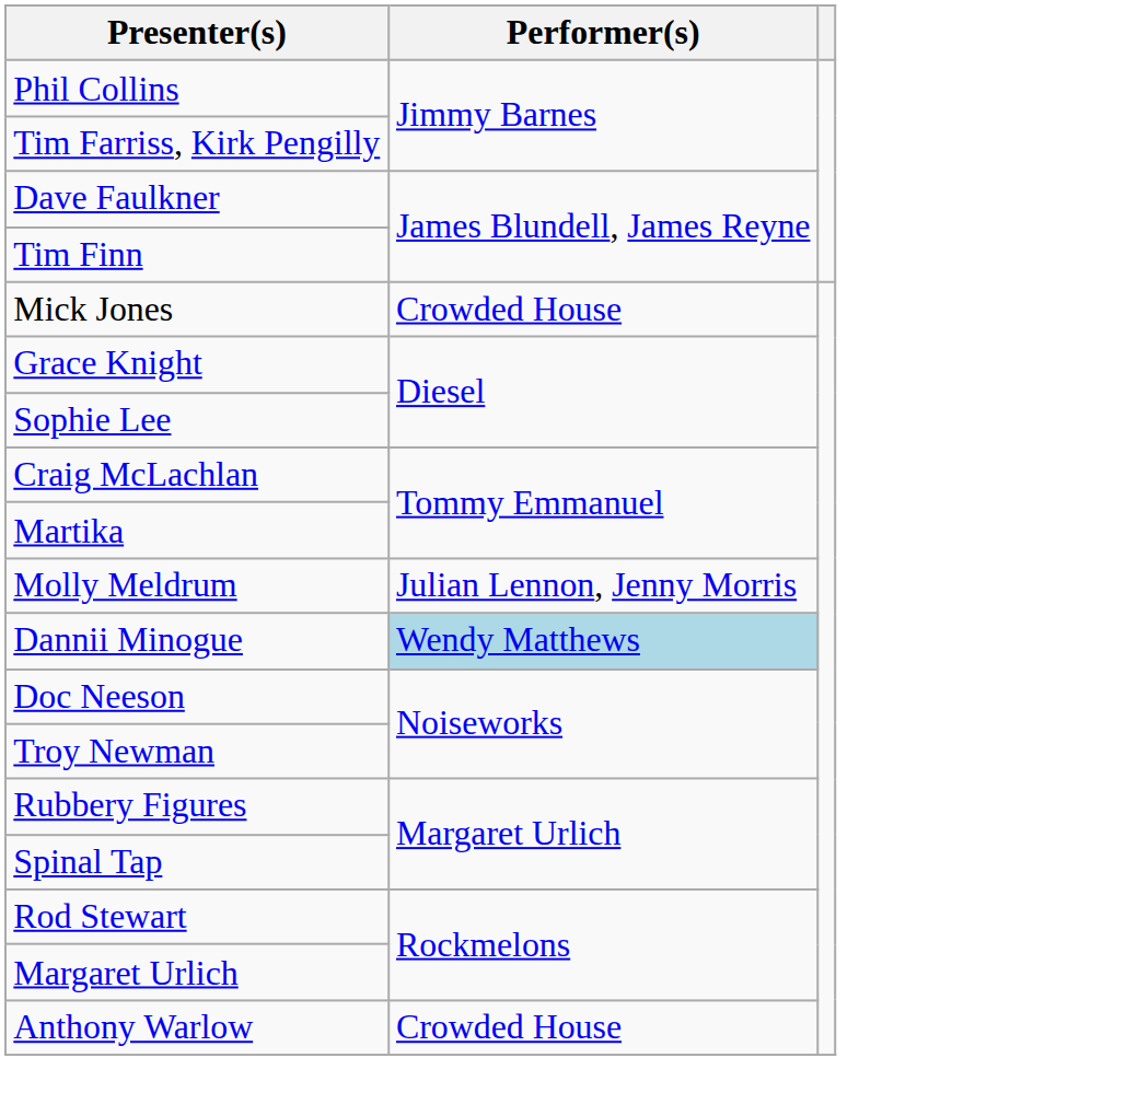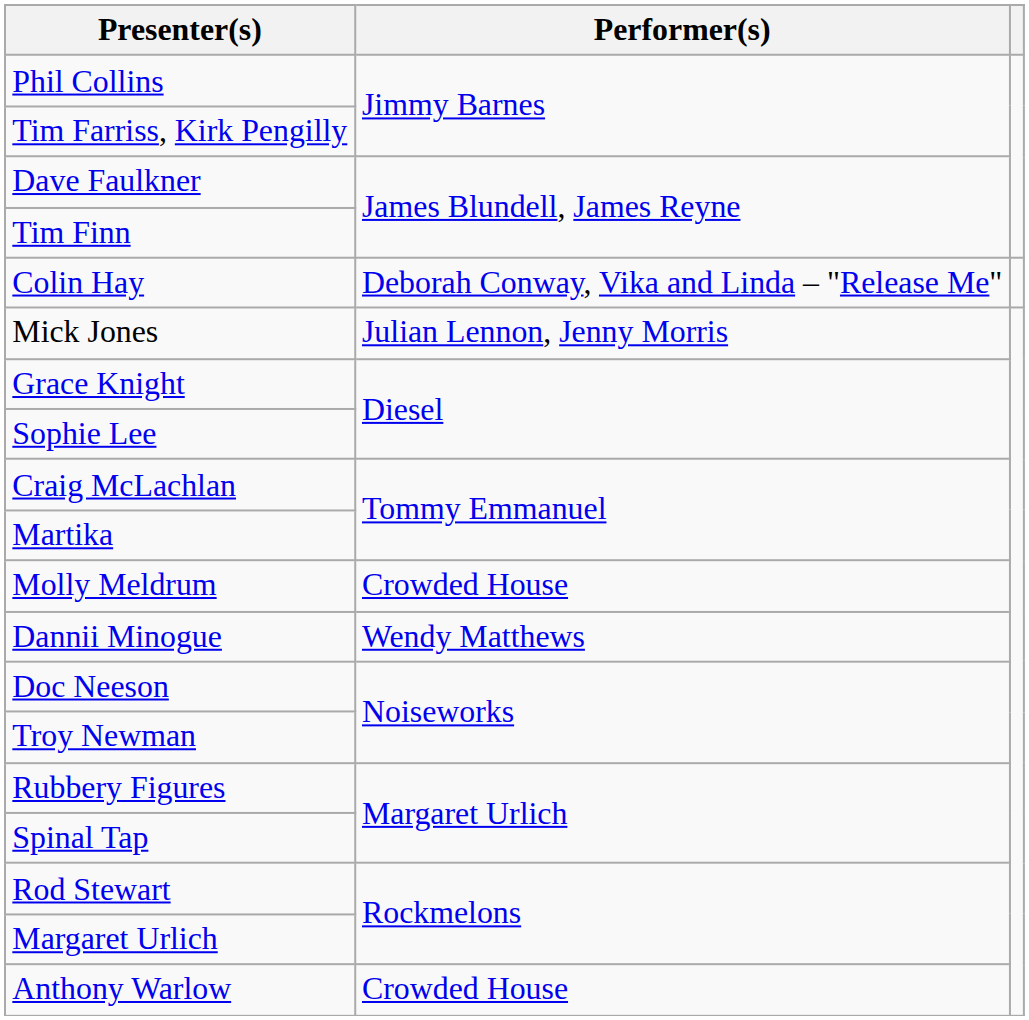+ row: Colin Hay | Deborah Conway, Vika and Linda – "Release Me"
Mick Jones | Performer(s): Crowded House -> Julian Lennon, Jenny Morris
Molly Meldrum | Performer(s): Julian Lennon, Jenny Morris -> Crowded House
Dannii Minogue | Performer(s): lightblue background -> no background
